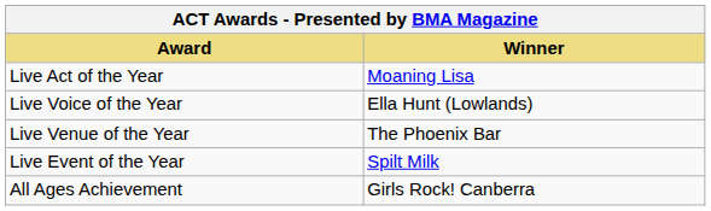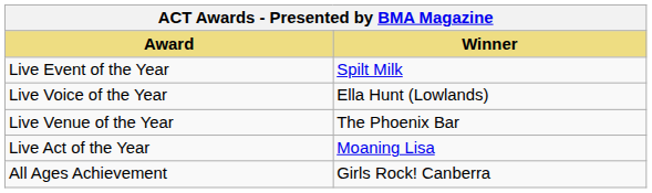rows swapped: Live Act of the Year <-> Live Event of the Year
